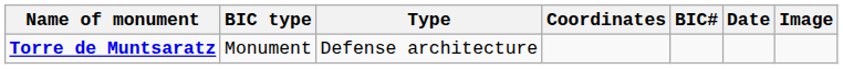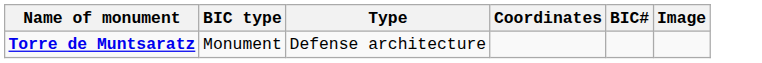- column: Date
